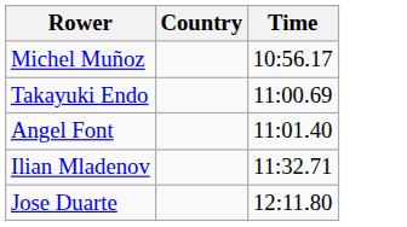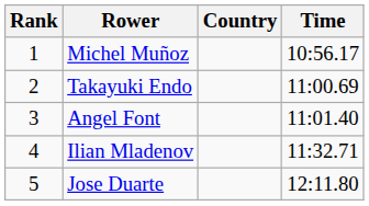+ column: Rank | 1 | 2 | 3 | 4 | 5
